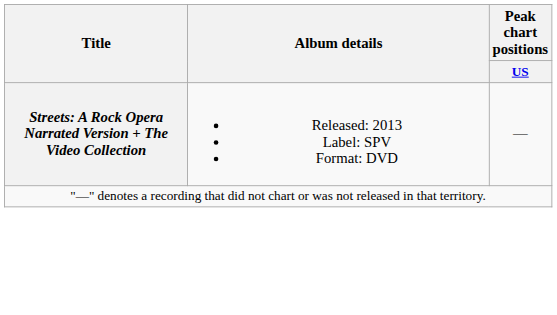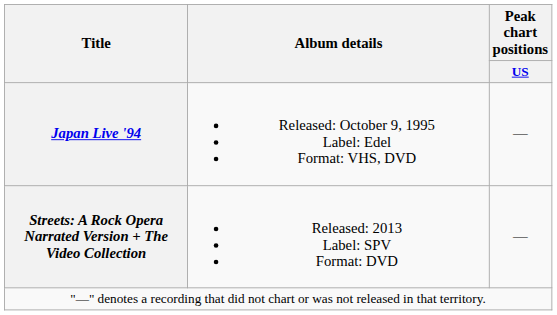+ row: Japan Live '94 | Released: October 9, 1995 Label: Edel Format: VHS, DVD | —
